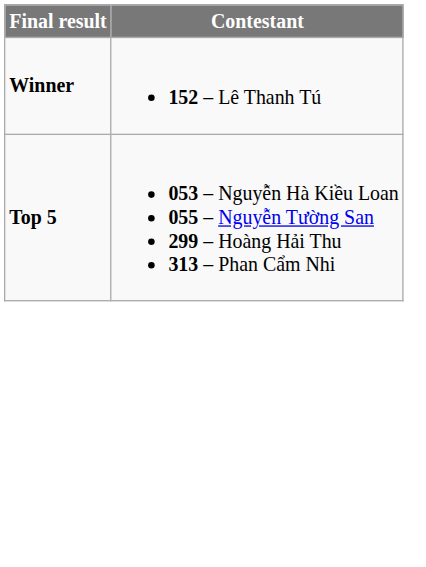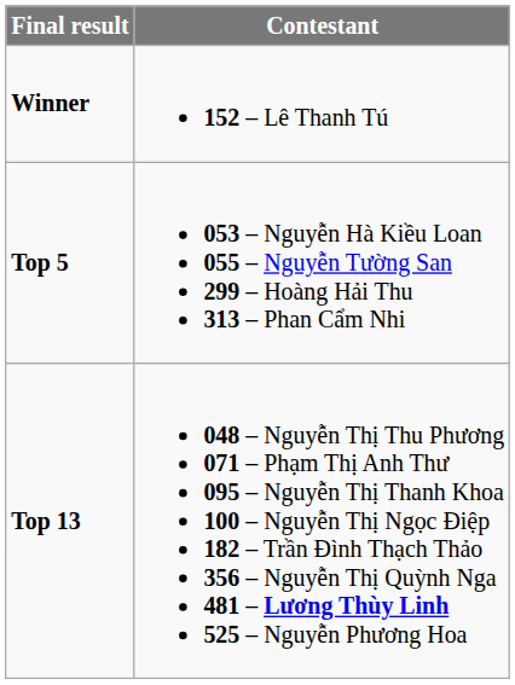+ row: Top 13 | 048 – Nguyễn Thị Thu Phương 071 – Phạm Thị Anh Thư 095 – Nguyễn Thị Thanh Khoa 100 – Nguyễn Thị Ngọc Điệp 182 – Trần Đình Thạch Thảo 356 – Nguyễn Thị Quỳnh Nga 481 – Lương Thùy Linh 525 – Nguyễn Phương Hoa
